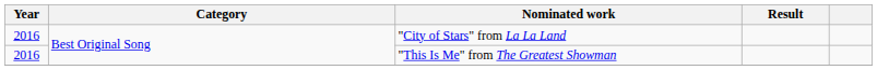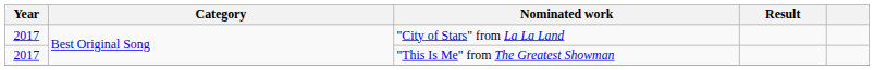"City of Stars" from La La Land | Year: 2016 -> 2017
"This Is Me" from The Greatest Showman | Year: 2016 -> 2017
